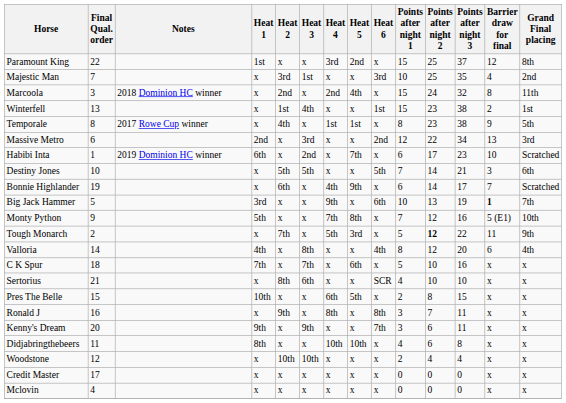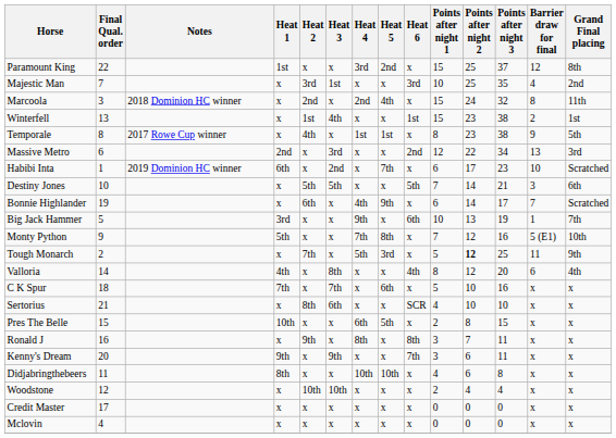Big Jack Hammer | Barrier draw for final: bold -> normal
Tough Monarch | Points after night 3: 22 -> 25
